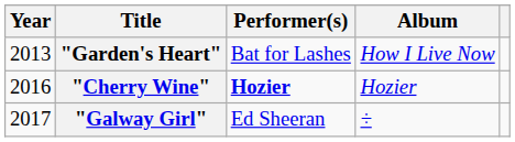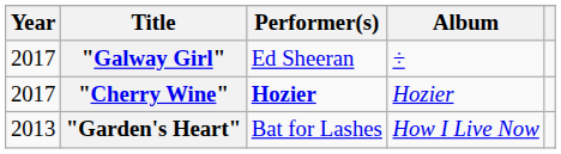rows swapped: "Garden's Heart" <-> "Galway Girl"
"Cherry Wine" | Year: 2016 -> 2017
